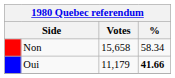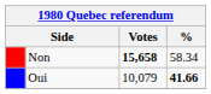Non | Votes: normal -> bold
Oui | Votes: 11,179 -> 10,079
